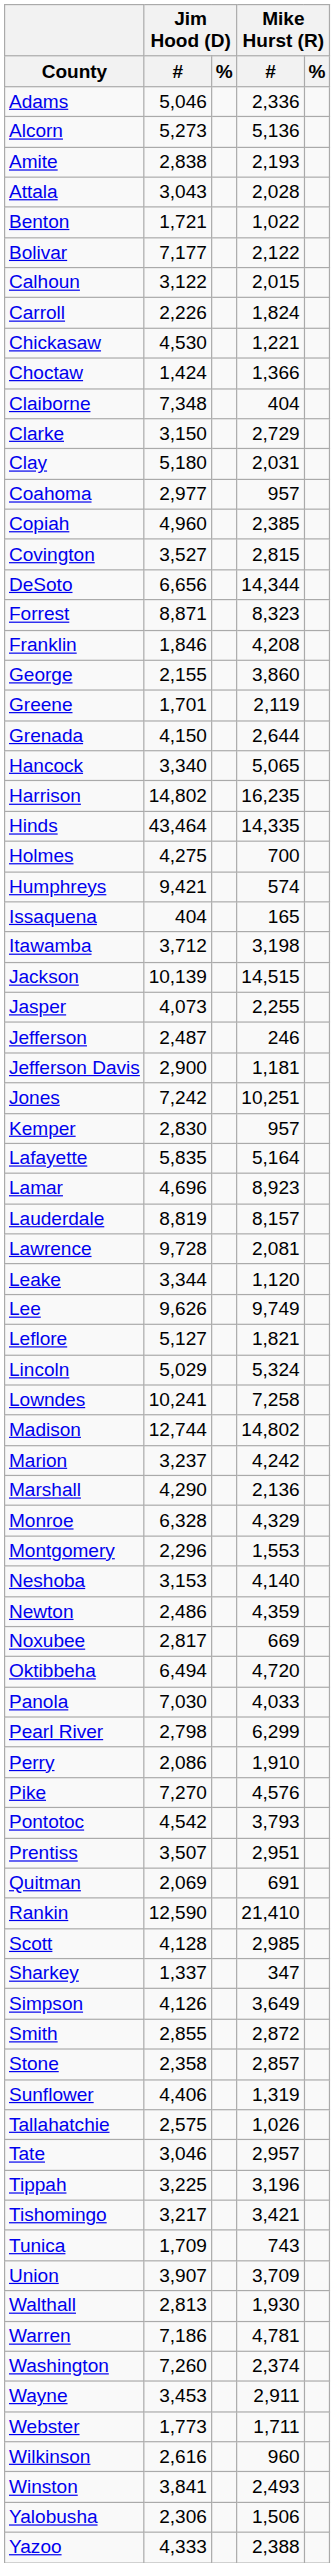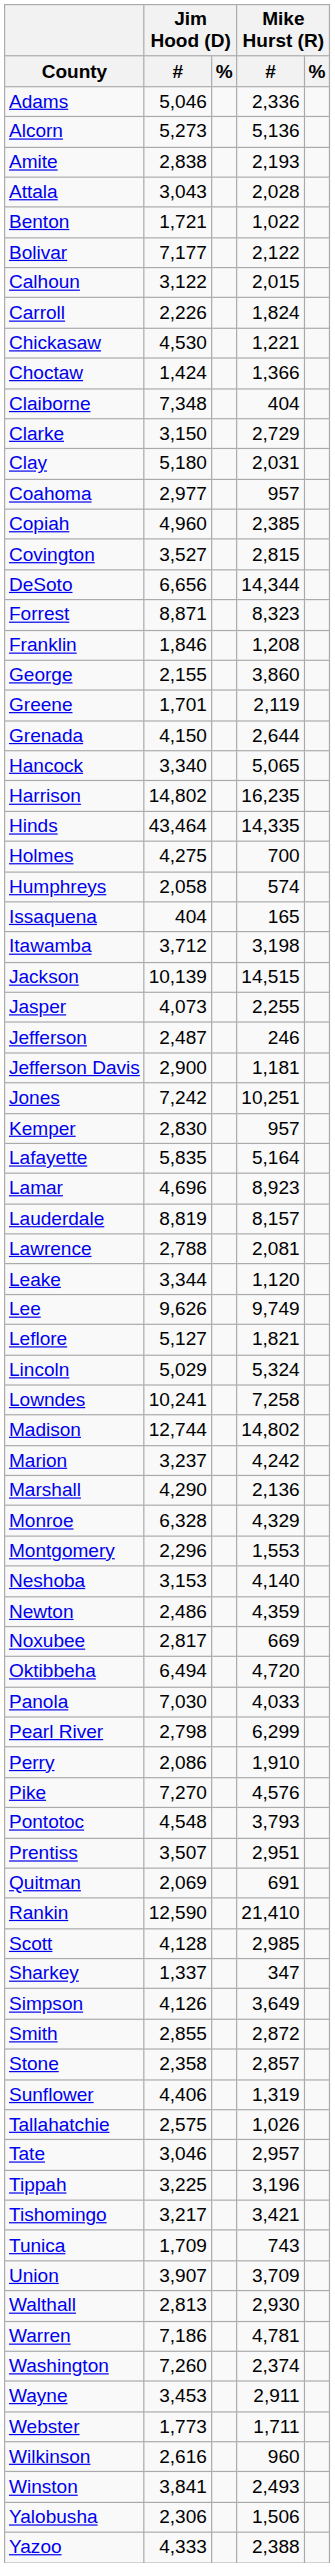Franklin | Mike Hurst (R) / #: 4,208 -> 1,208
Humphreys | Jim Hood (D) / #: 9,421 -> 2,058
Lawrence | Jim Hood (D) / #: 9,728 -> 2,788
Pontotoc | Jim Hood (D) / #: 4,542 -> 4,548
Walthall | Mike Hurst (R) / #: 1,930 -> 2,930
